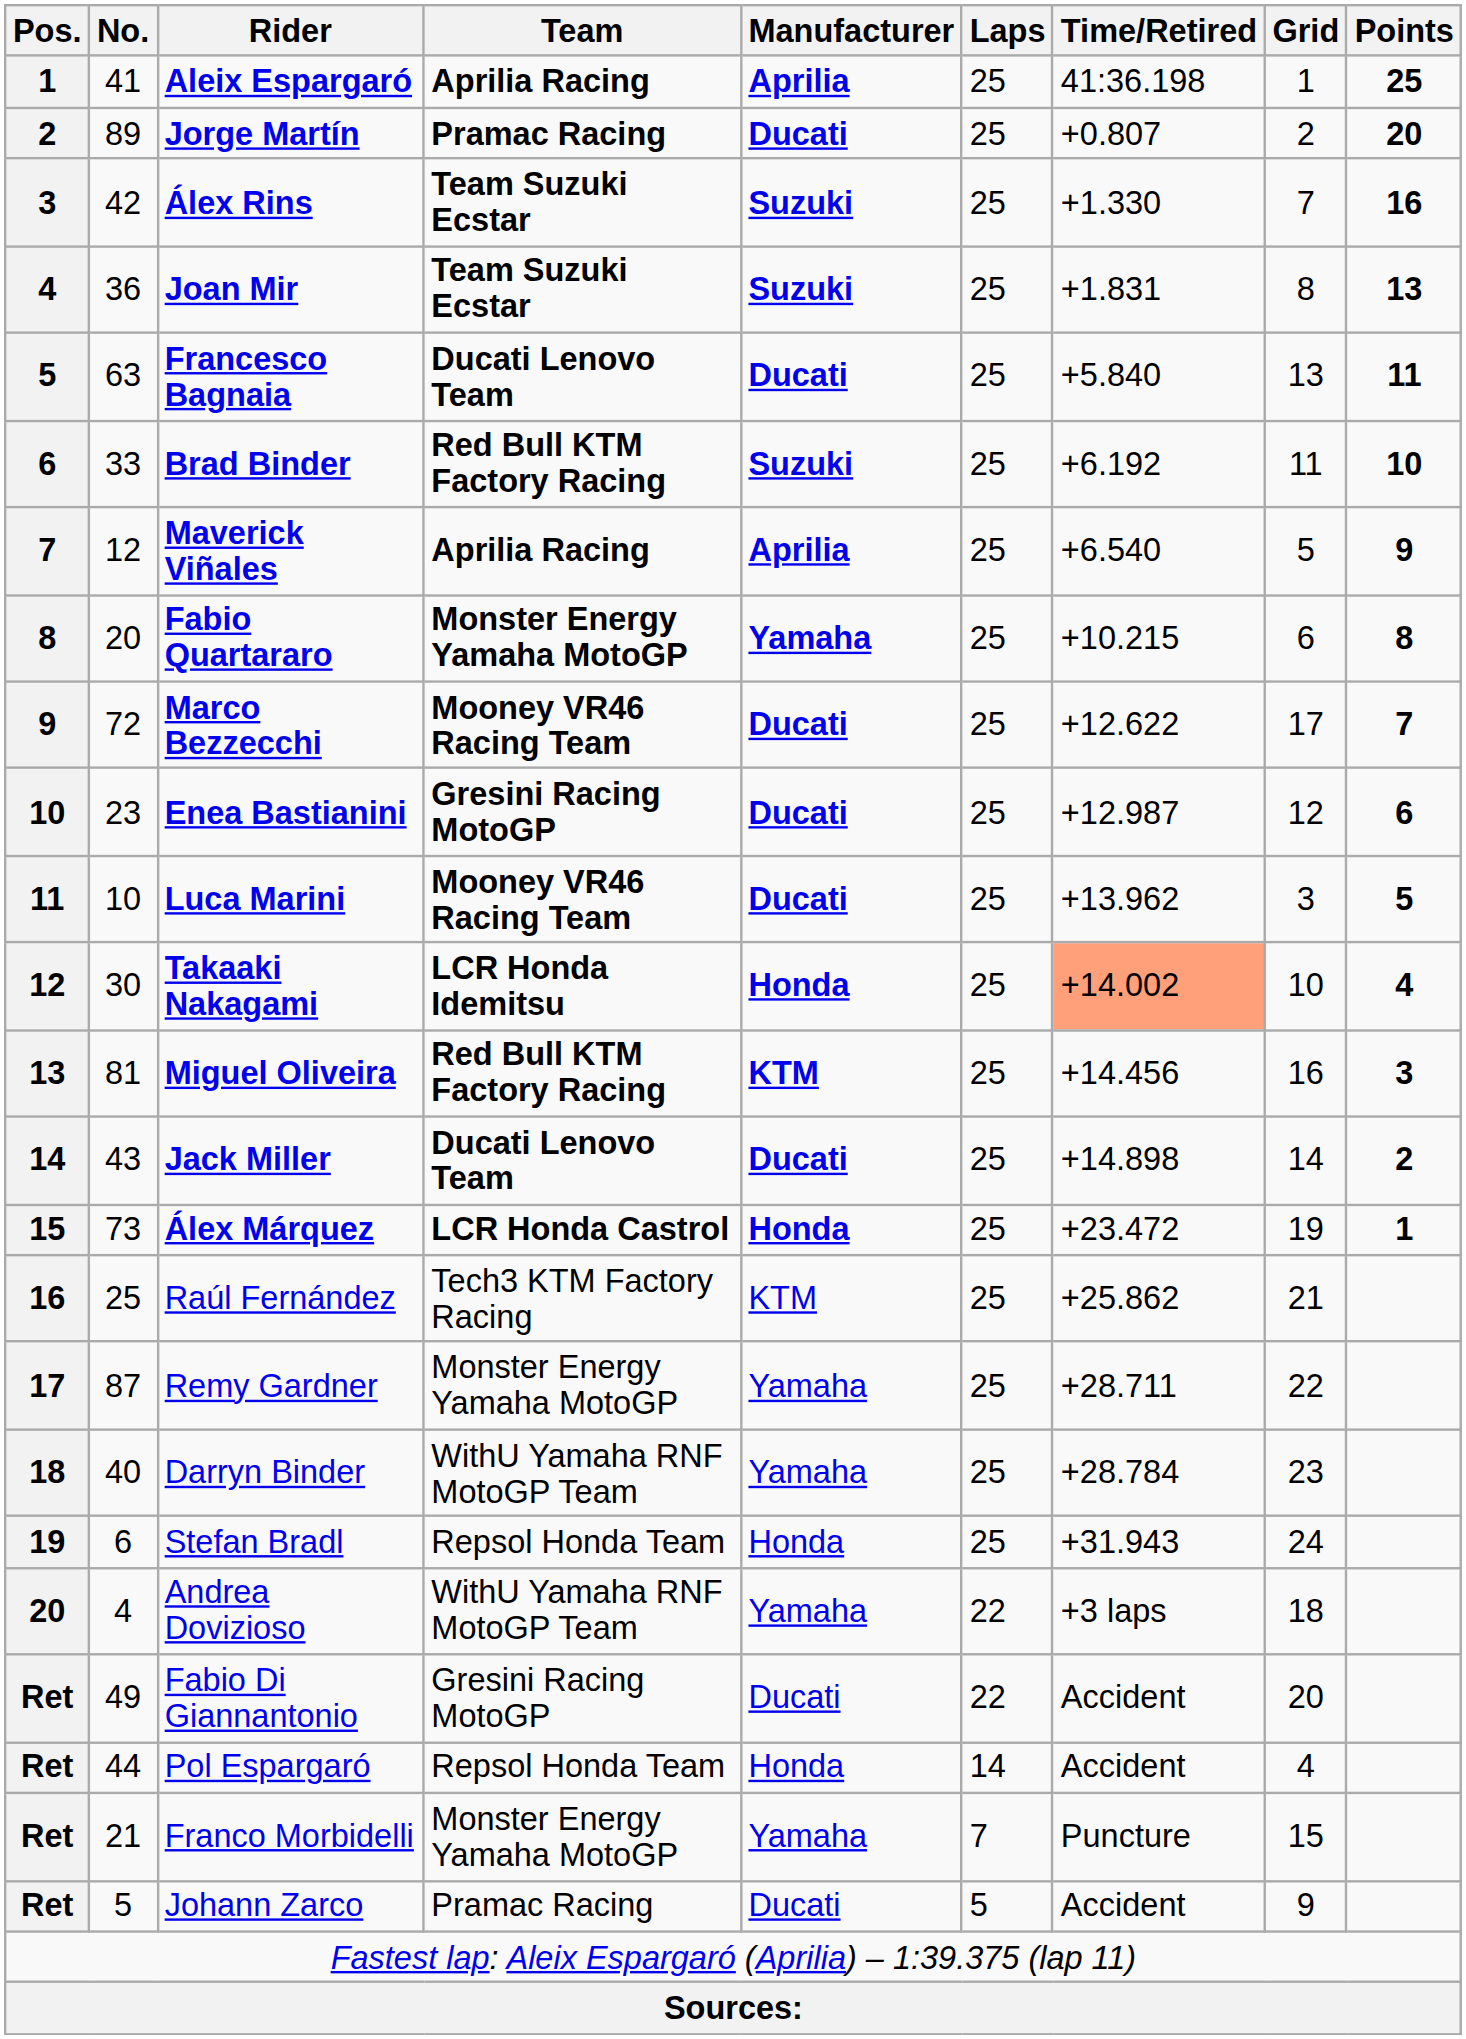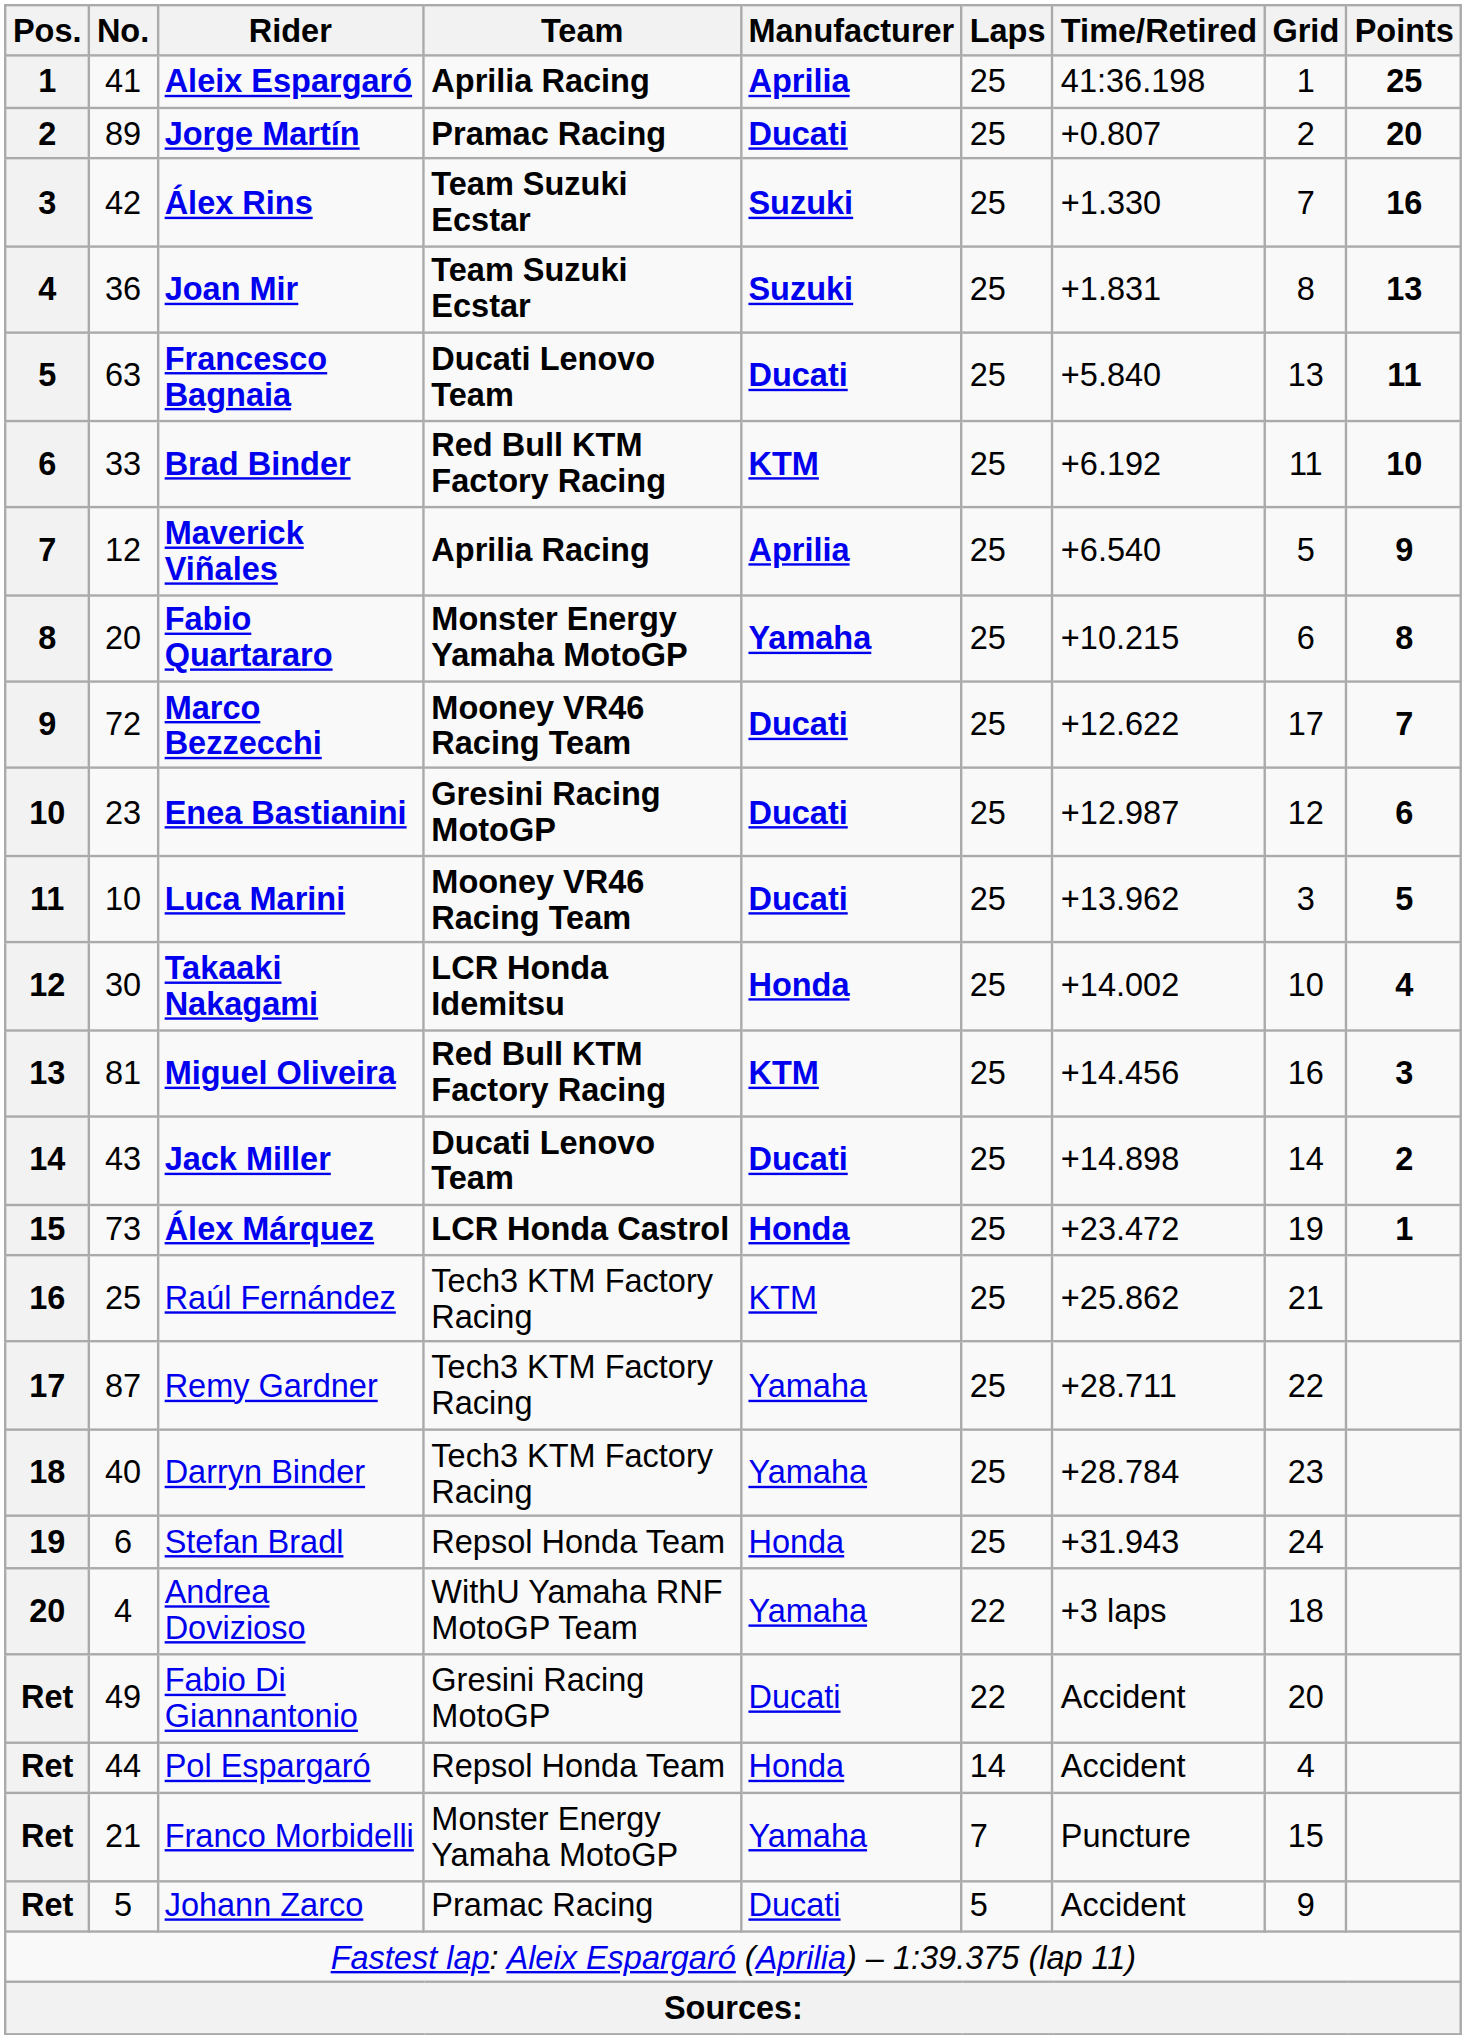Brad Binder | Manufacturer: Suzuki -> KTM
Takaaki Nakagami | Time/Retired: lightsalmon background -> no background
Remy Gardner | Team: Monster Energy Yamaha MotoGP -> Tech3 KTM Factory Racing
Darryn Binder | Team: WithU Yamaha RNF MotoGP Team -> Tech3 KTM Factory Racing
